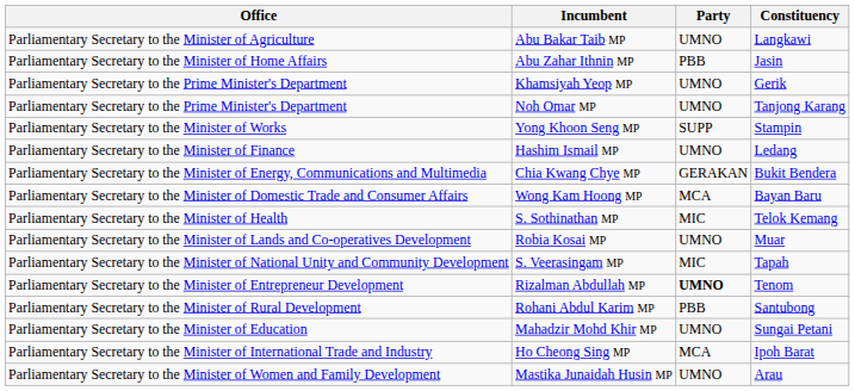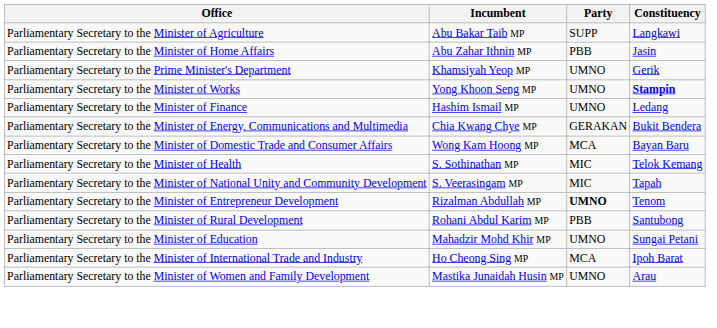Abu Bakar Taib MP | Party: UMNO -> SUPP
- row: Parliamentary Secretary to the Prime Minister's Department | Noh Omar MP | UMNO | Tanjong Karang
Yong Khoon Seng MP | Party: SUPP -> UMNO
Yong Khoon Seng MP | Constituency: normal -> bold
- row: Parliamentary Secretary to the Minister of Lands and Co-operatives Development | Robia Kosai MP | UMNO | Muar
